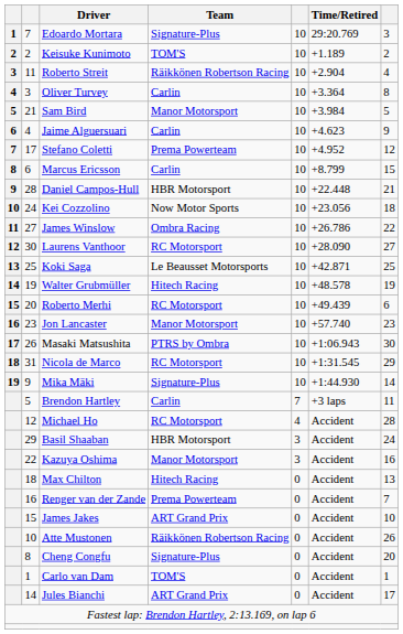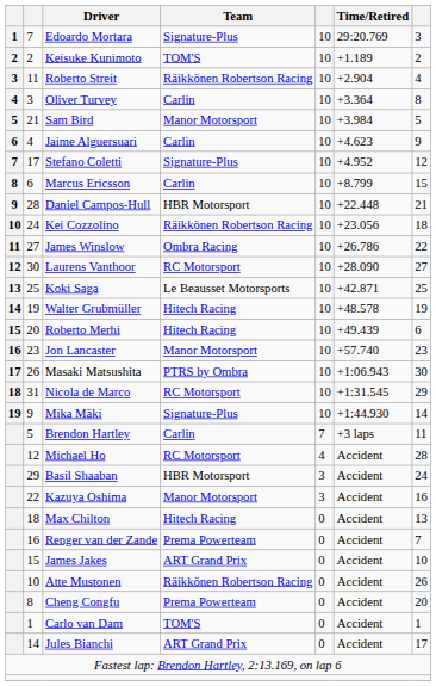Stefano Coletti | Team: Prema Powerteam -> Signature-Plus
Kei Cozzolino | Team: Now Motor Sports -> Räikkönen Robertson Racing
Roberto Merhi | Team: RC Motorsport -> Hitech Racing
Cheng Congfu | Team: Signature-Plus -> Prema Powerteam
